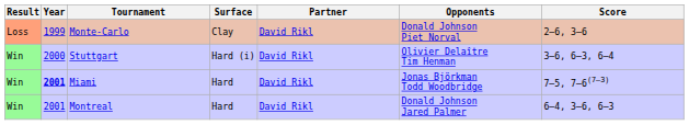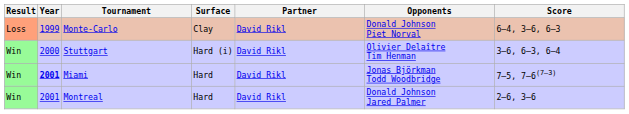Monte-Carlo | Score: 2–6, 3–6 -> 6–4, 3–6, 6–3
Montreal | Score: 6–4, 3–6, 6–3 -> 2–6, 3–6
